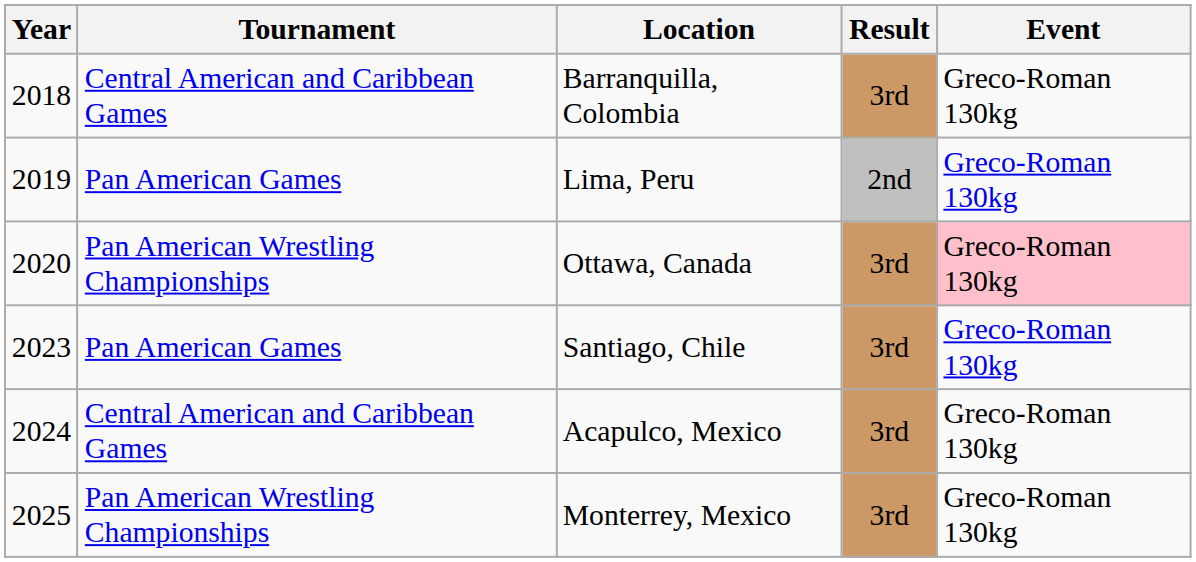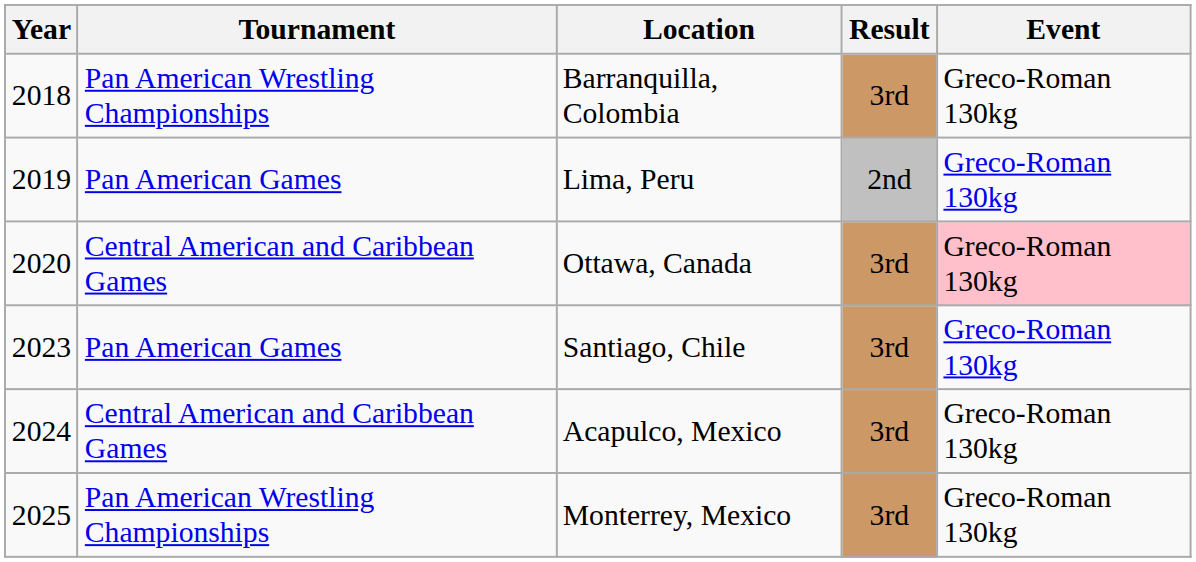Barranquilla, Colombia | Tournament: Central American and Caribbean Games -> Pan American Wrestling Championships
Ottawa, Canada | Tournament: Pan American Wrestling Championships -> Central American and Caribbean Games
